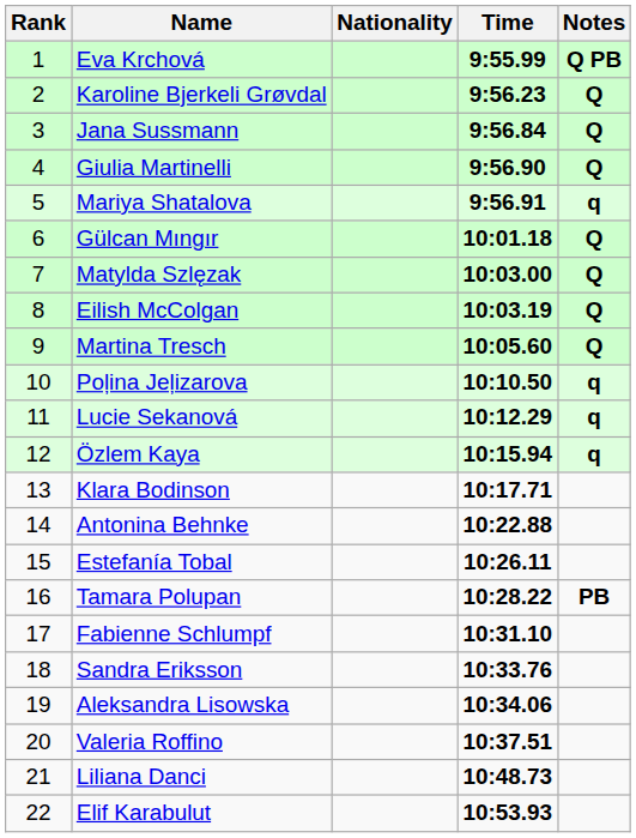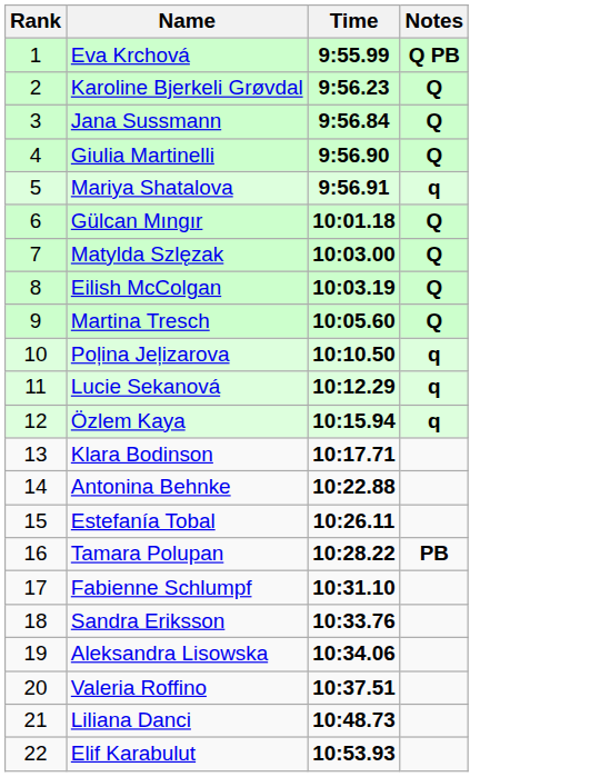- column: Nationality
